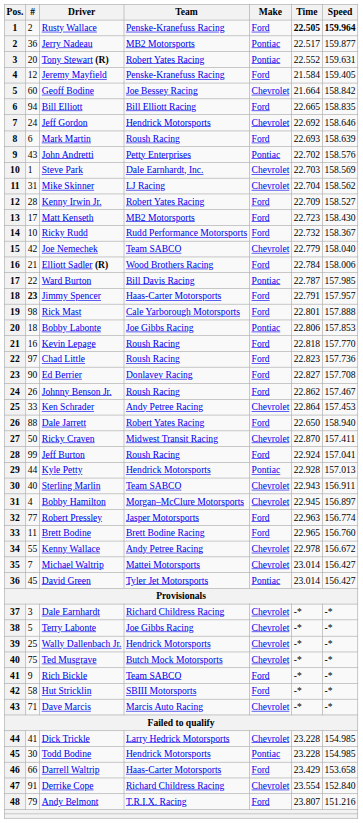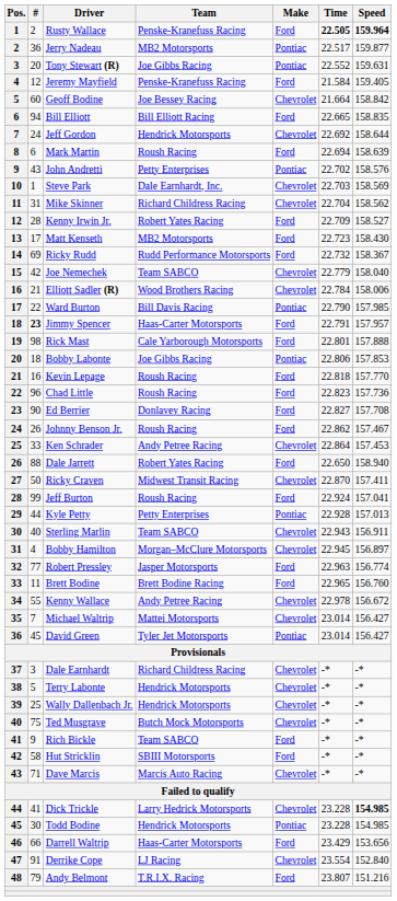Tony Stewart (R) | Team: Robert Yates Racing -> Joe Gibbs Racing
Jeff Gordon | Speed: 158.646 -> 158.644
Mark Martin | Time: 22.693 -> 22.694
Mike Skinner | Team: LJ Racing -> Richard Childress Racing
Ricky Rudd | #: 10 -> 69
Elliott Sadler (R) | Make: Ford -> Chevrolet
Ward Burton | Time: 22.787 -> 22.790
Chad Little | #: 97 -> 96
Kyle Petty | Team: Hendrick Motorsports -> Petty Enterprises
Terry Labonte | Team: Joe Gibbs Racing -> Hendrick Motorsports
Dick Trickle | Speed: normal -> bold
Darrell Waltrip | Speed: 153.658 -> 153.656
Derrike Cope | Team: Richard Childress Racing -> LJ Racing
